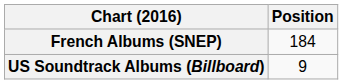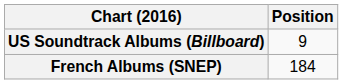rows swapped: French Albums (SNEP) <-> US Soundtrack Albums (Billboard)
